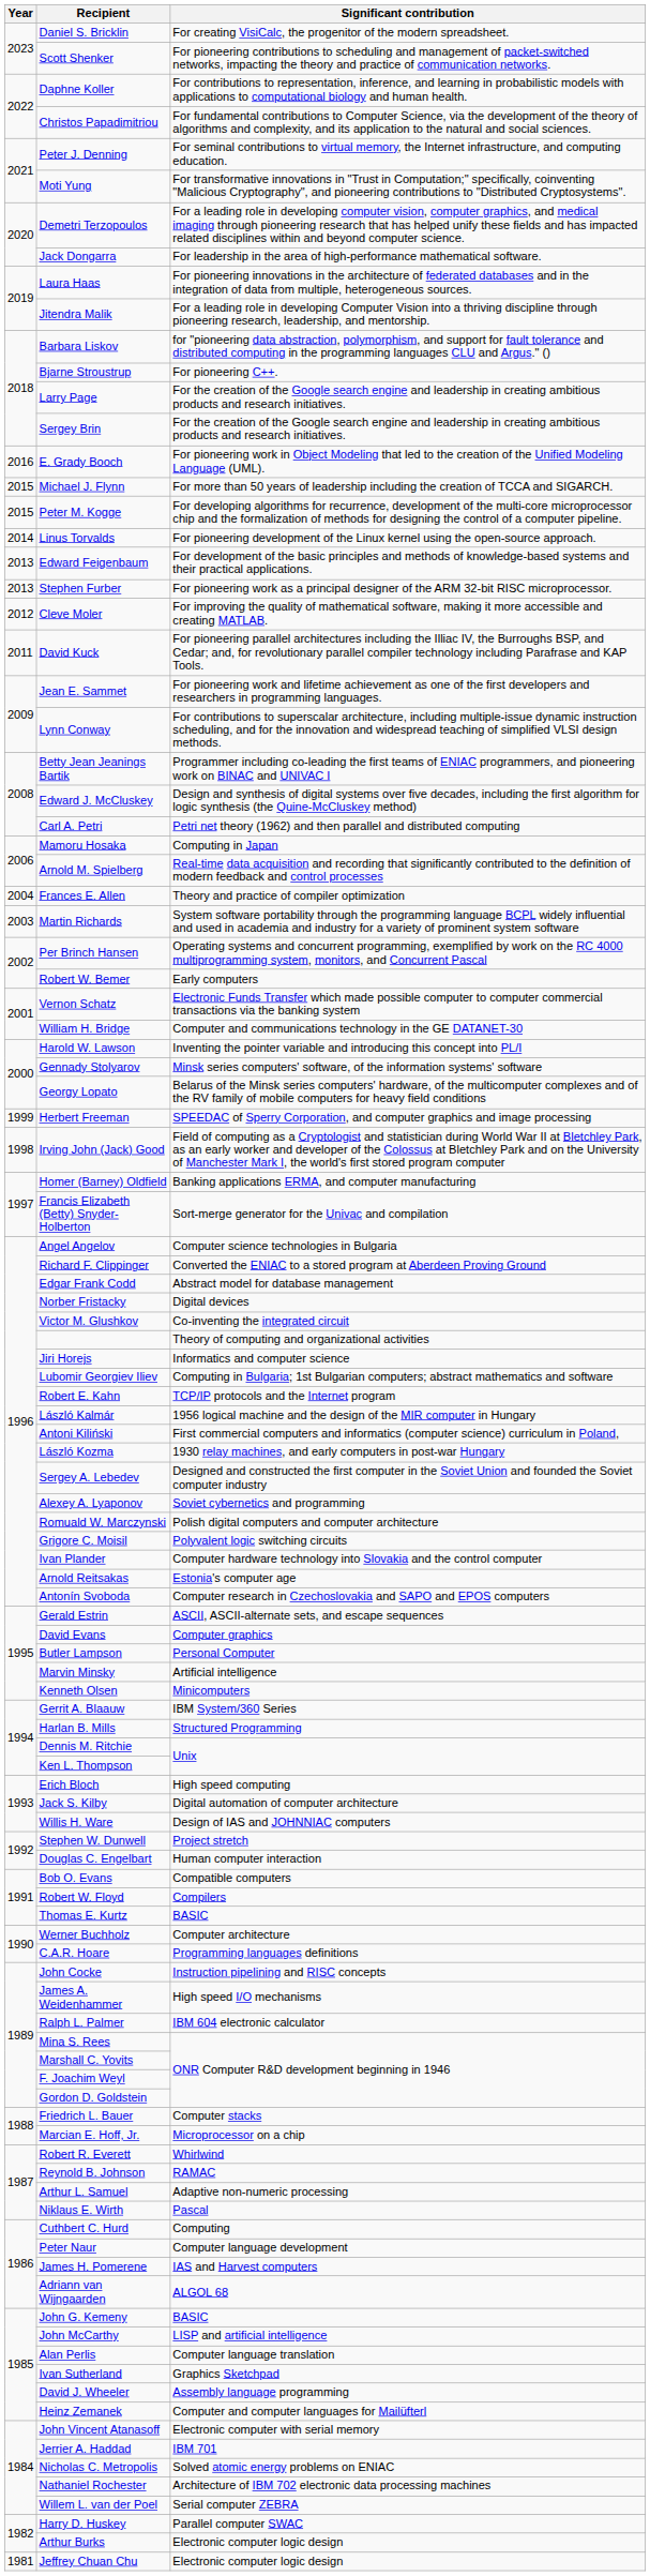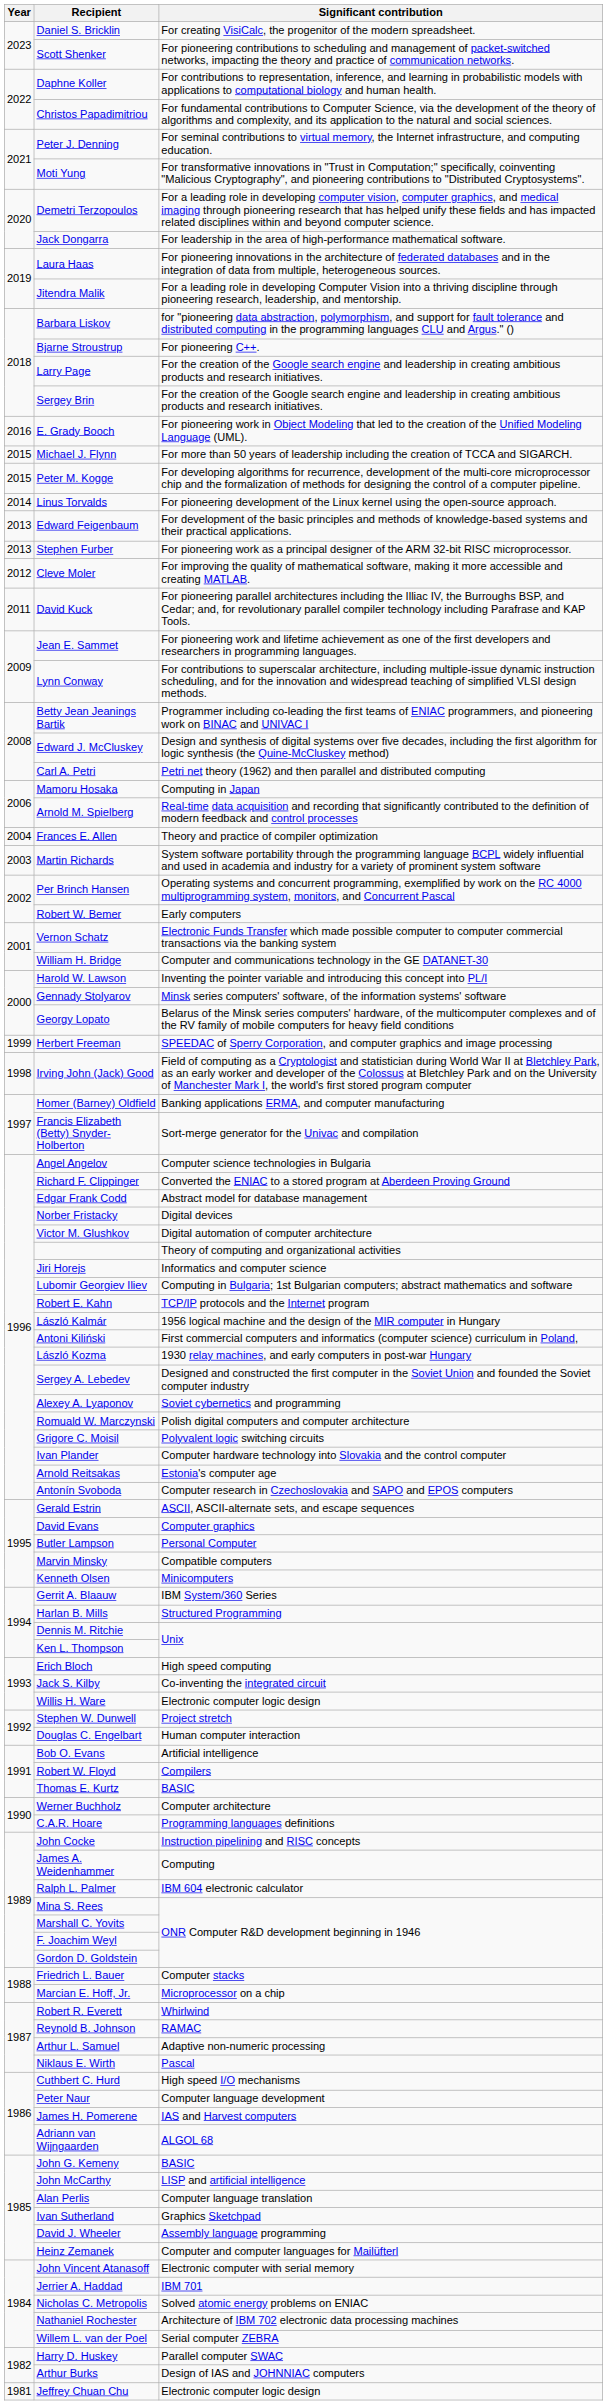Victor M. Glushkov | Significant contribution: Co-inventing the integrated circuit -> Digital automation of computer architecture
Marvin Minsky | Significant contribution: Artificial intelligence -> Compatible computers
Jack S. Kilby | Significant contribution: Digital automation of computer architecture -> Co-inventing the integrated circuit
Willis H. Ware | Significant contribution: Design of IAS and JOHNNIAC computers -> Electronic computer logic design
Bob O. Evans | Significant contribution: Compatible computers -> Artificial intelligence
James A. Weidenhammer | Significant contribution: High speed I/O mechanisms -> Computing
Cuthbert C. Hurd | Significant contribution: Computing -> High speed I/O mechanisms
Arthur Burks | Significant contribution: Electronic computer logic design -> Design of IAS and JOHNNIAC computers
